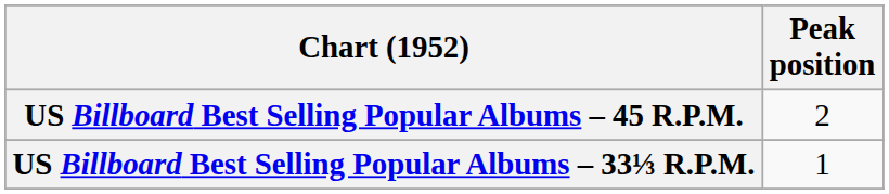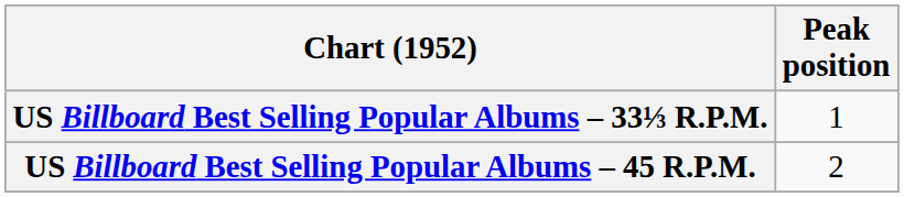rows swapped: US Billboard Best Selling Popular Albums – 33⅓ R.P.M. <-> US Billboard Best Selling Popular Albums – 45 R.P.M.
